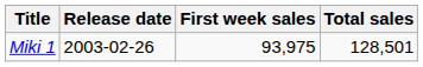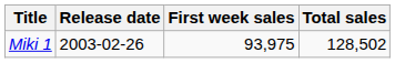Miki 1 | Total sales: 128,501 -> 128,502
